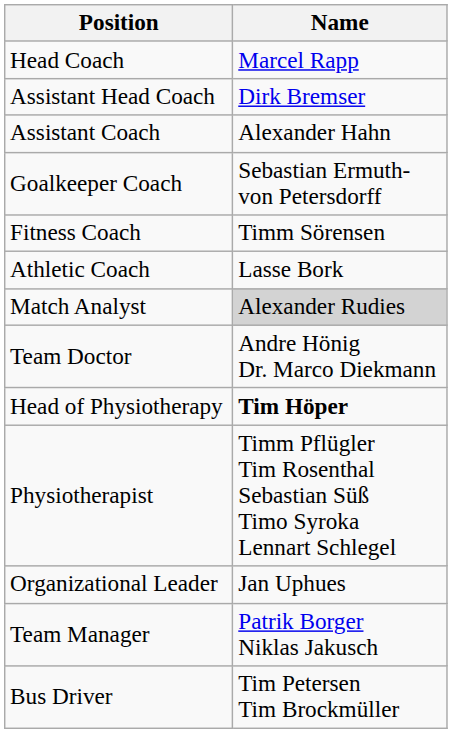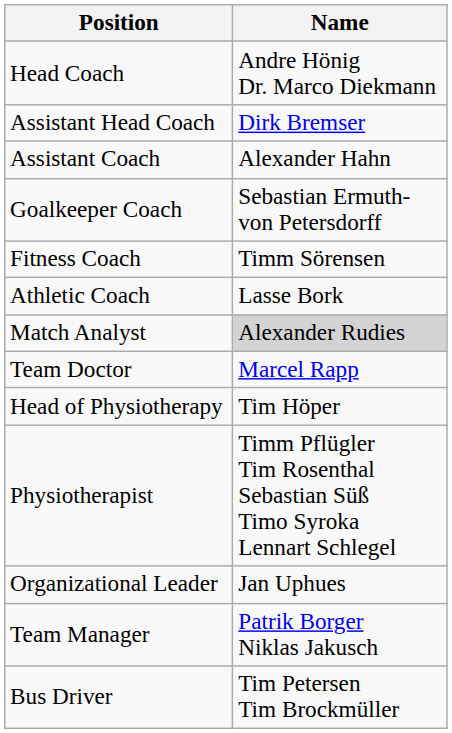Head Coach | Name: Marcel Rapp -> Andre Hönig Dr. Marco Diekmann
Team Doctor | Name: Andre Hönig Dr. Marco Diekmann -> Marcel Rapp
Head of Physiotherapy | Name: bold -> normal
